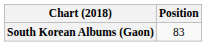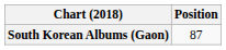South Korean Albums (Gaon) | Position: 83 -> 87
